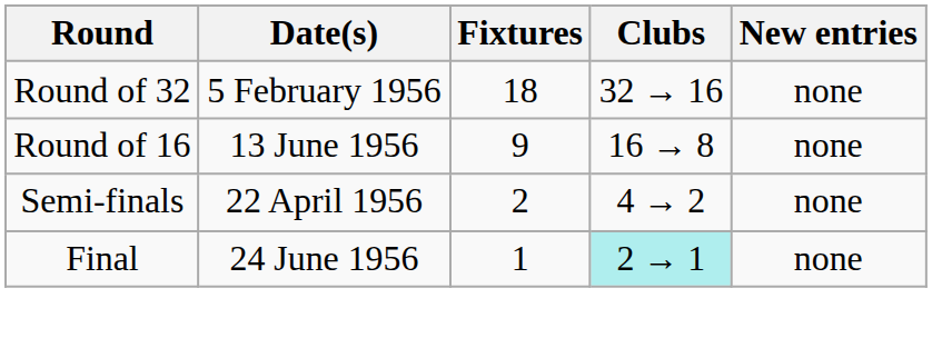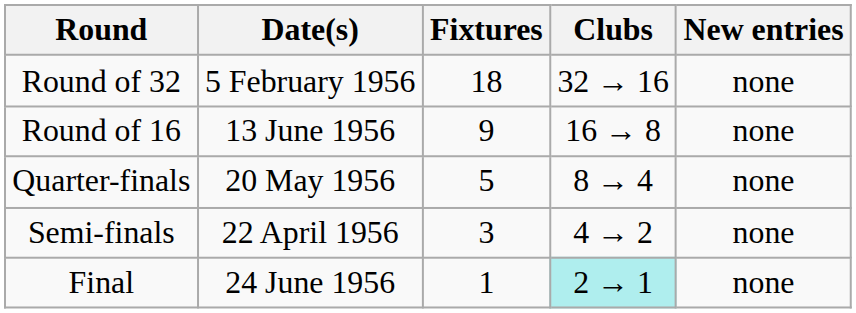+ row: Quarter-finals | 20 May 1956 | 5 | 8 → 4 | none
Semi-finals | Fixtures: 2 -> 3
